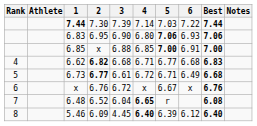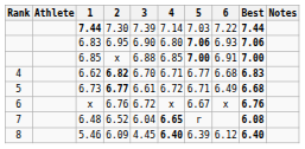6.62 | 3: 6.68 -> 6.70
